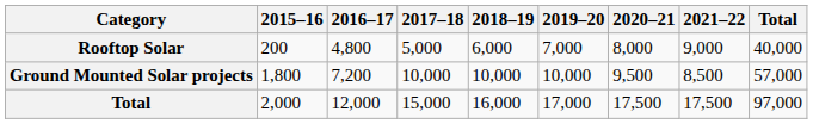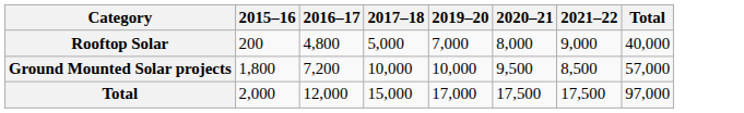- column: 2018–19 | 6,000 | 10,000 | 16,000
